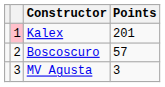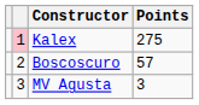Kalex | Points: 201 -> 275
